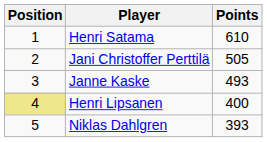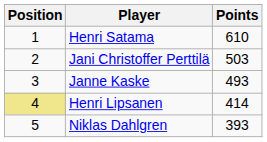Jani Christoffer Perttilä | Points: 505 -> 503
Henri Lipsanen | Points: 400 -> 414
